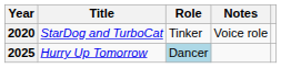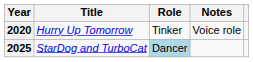2020 | Title: StarDog and TurboCat -> Hurry Up Tomorrow
2025 | Title: Hurry Up Tomorrow -> StarDog and TurboCat
